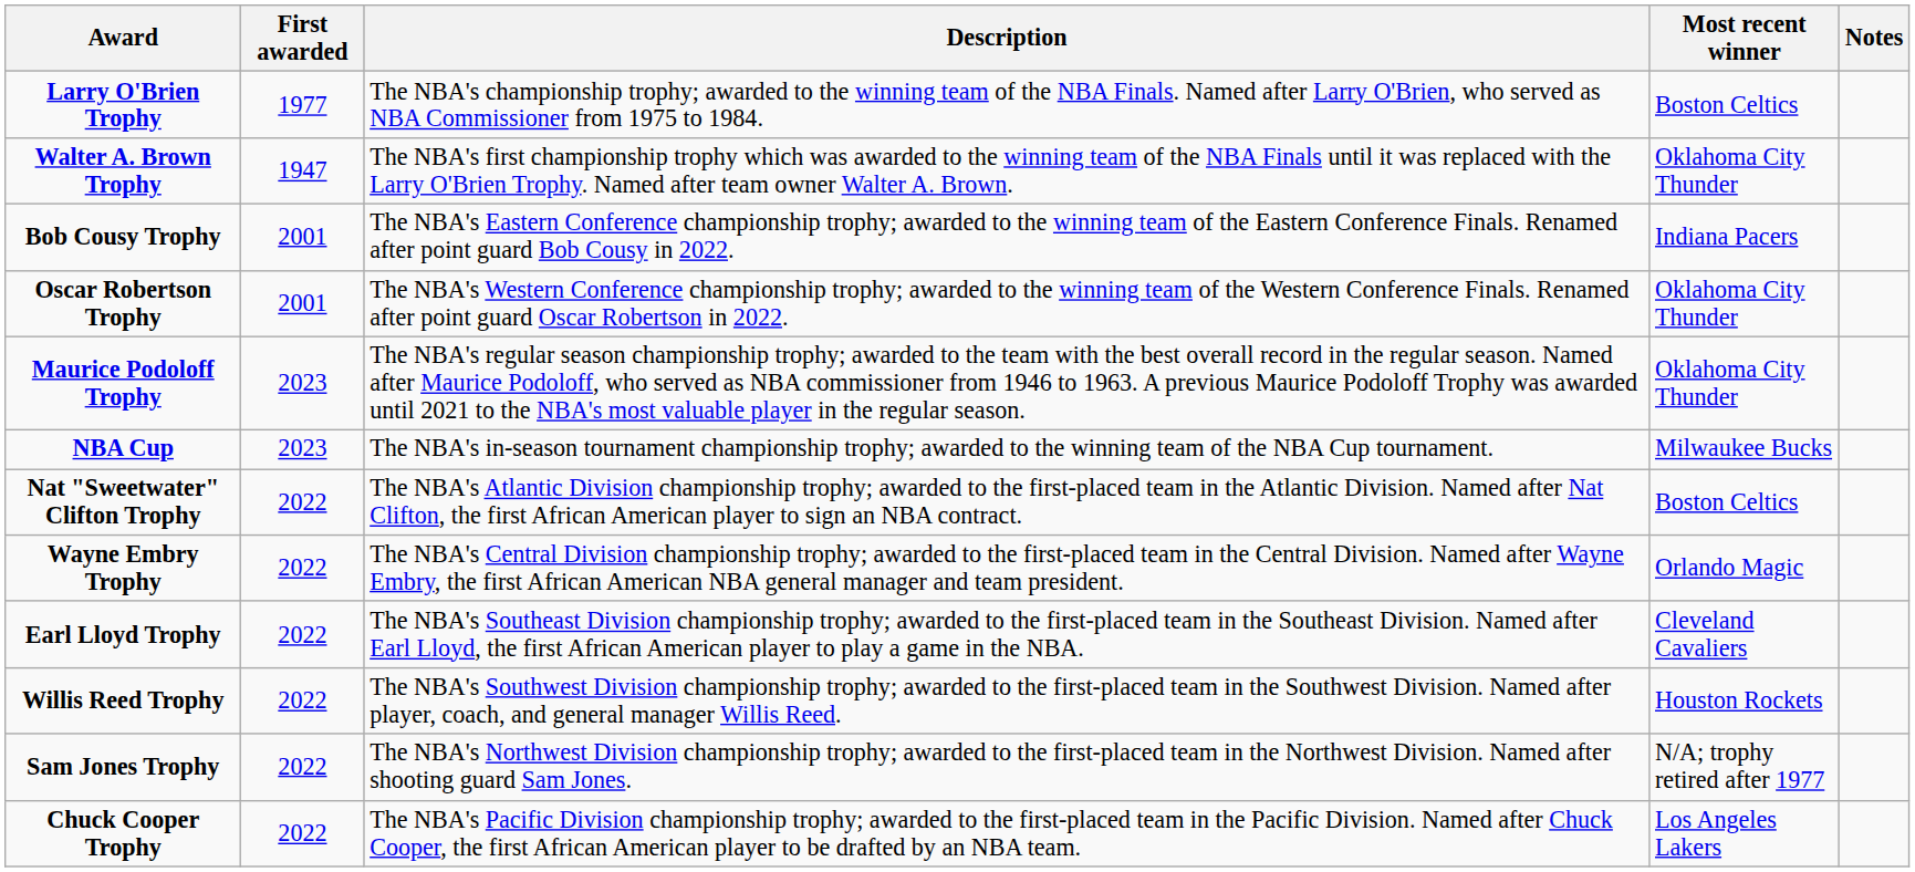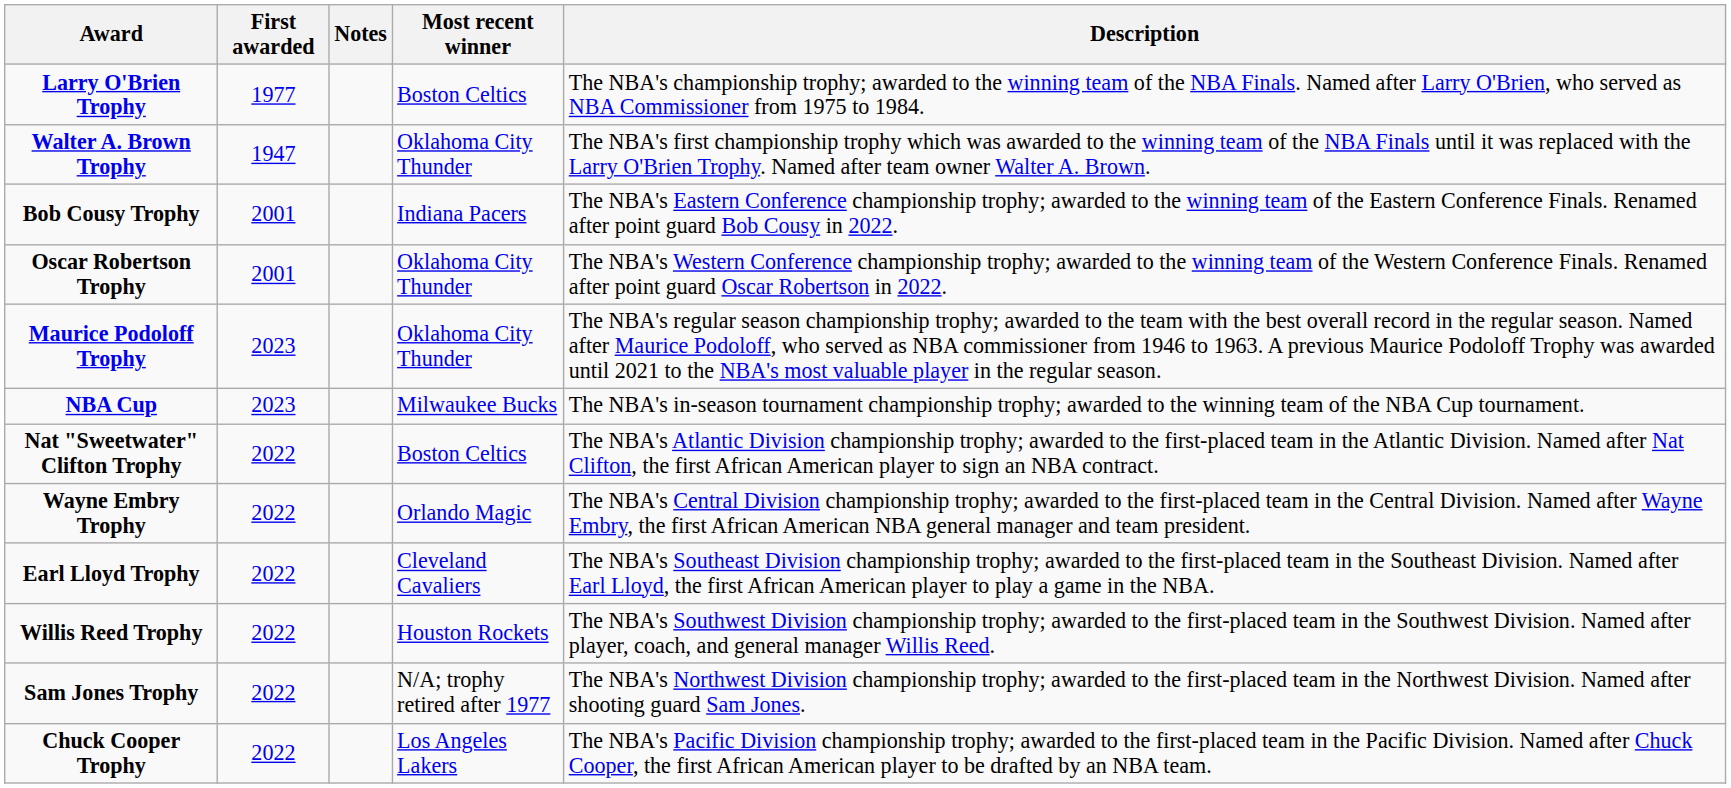columns swapped: Description <-> Notes
